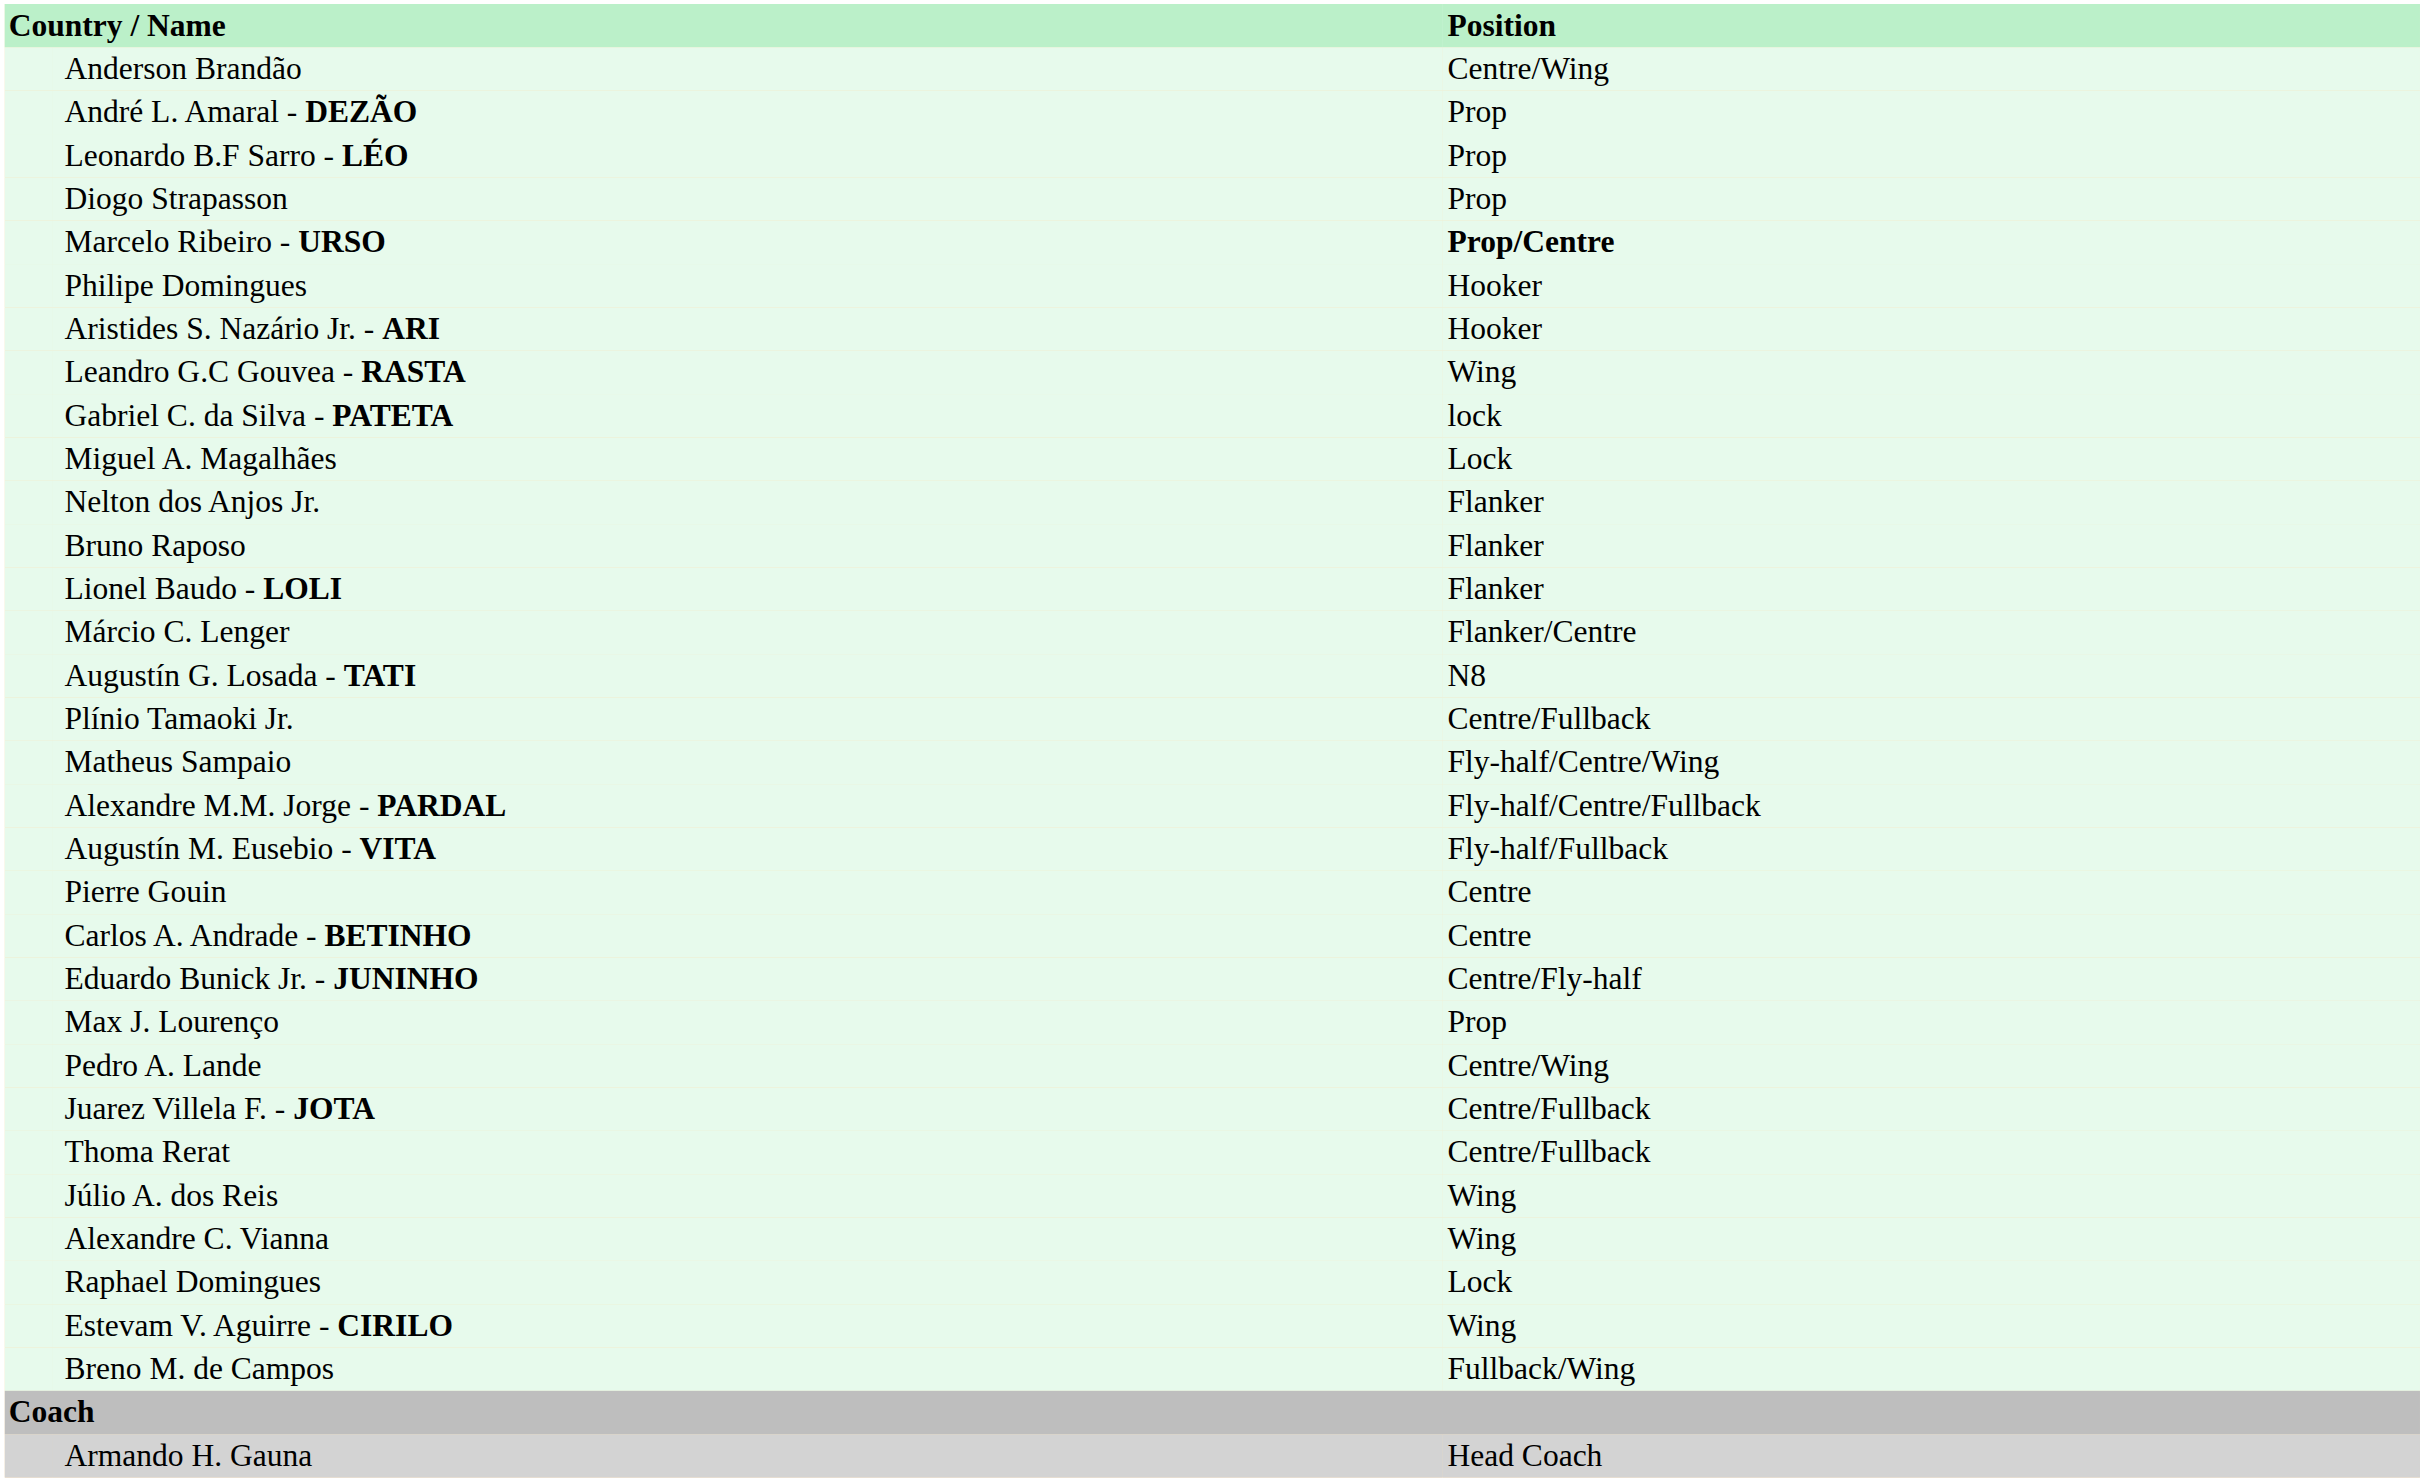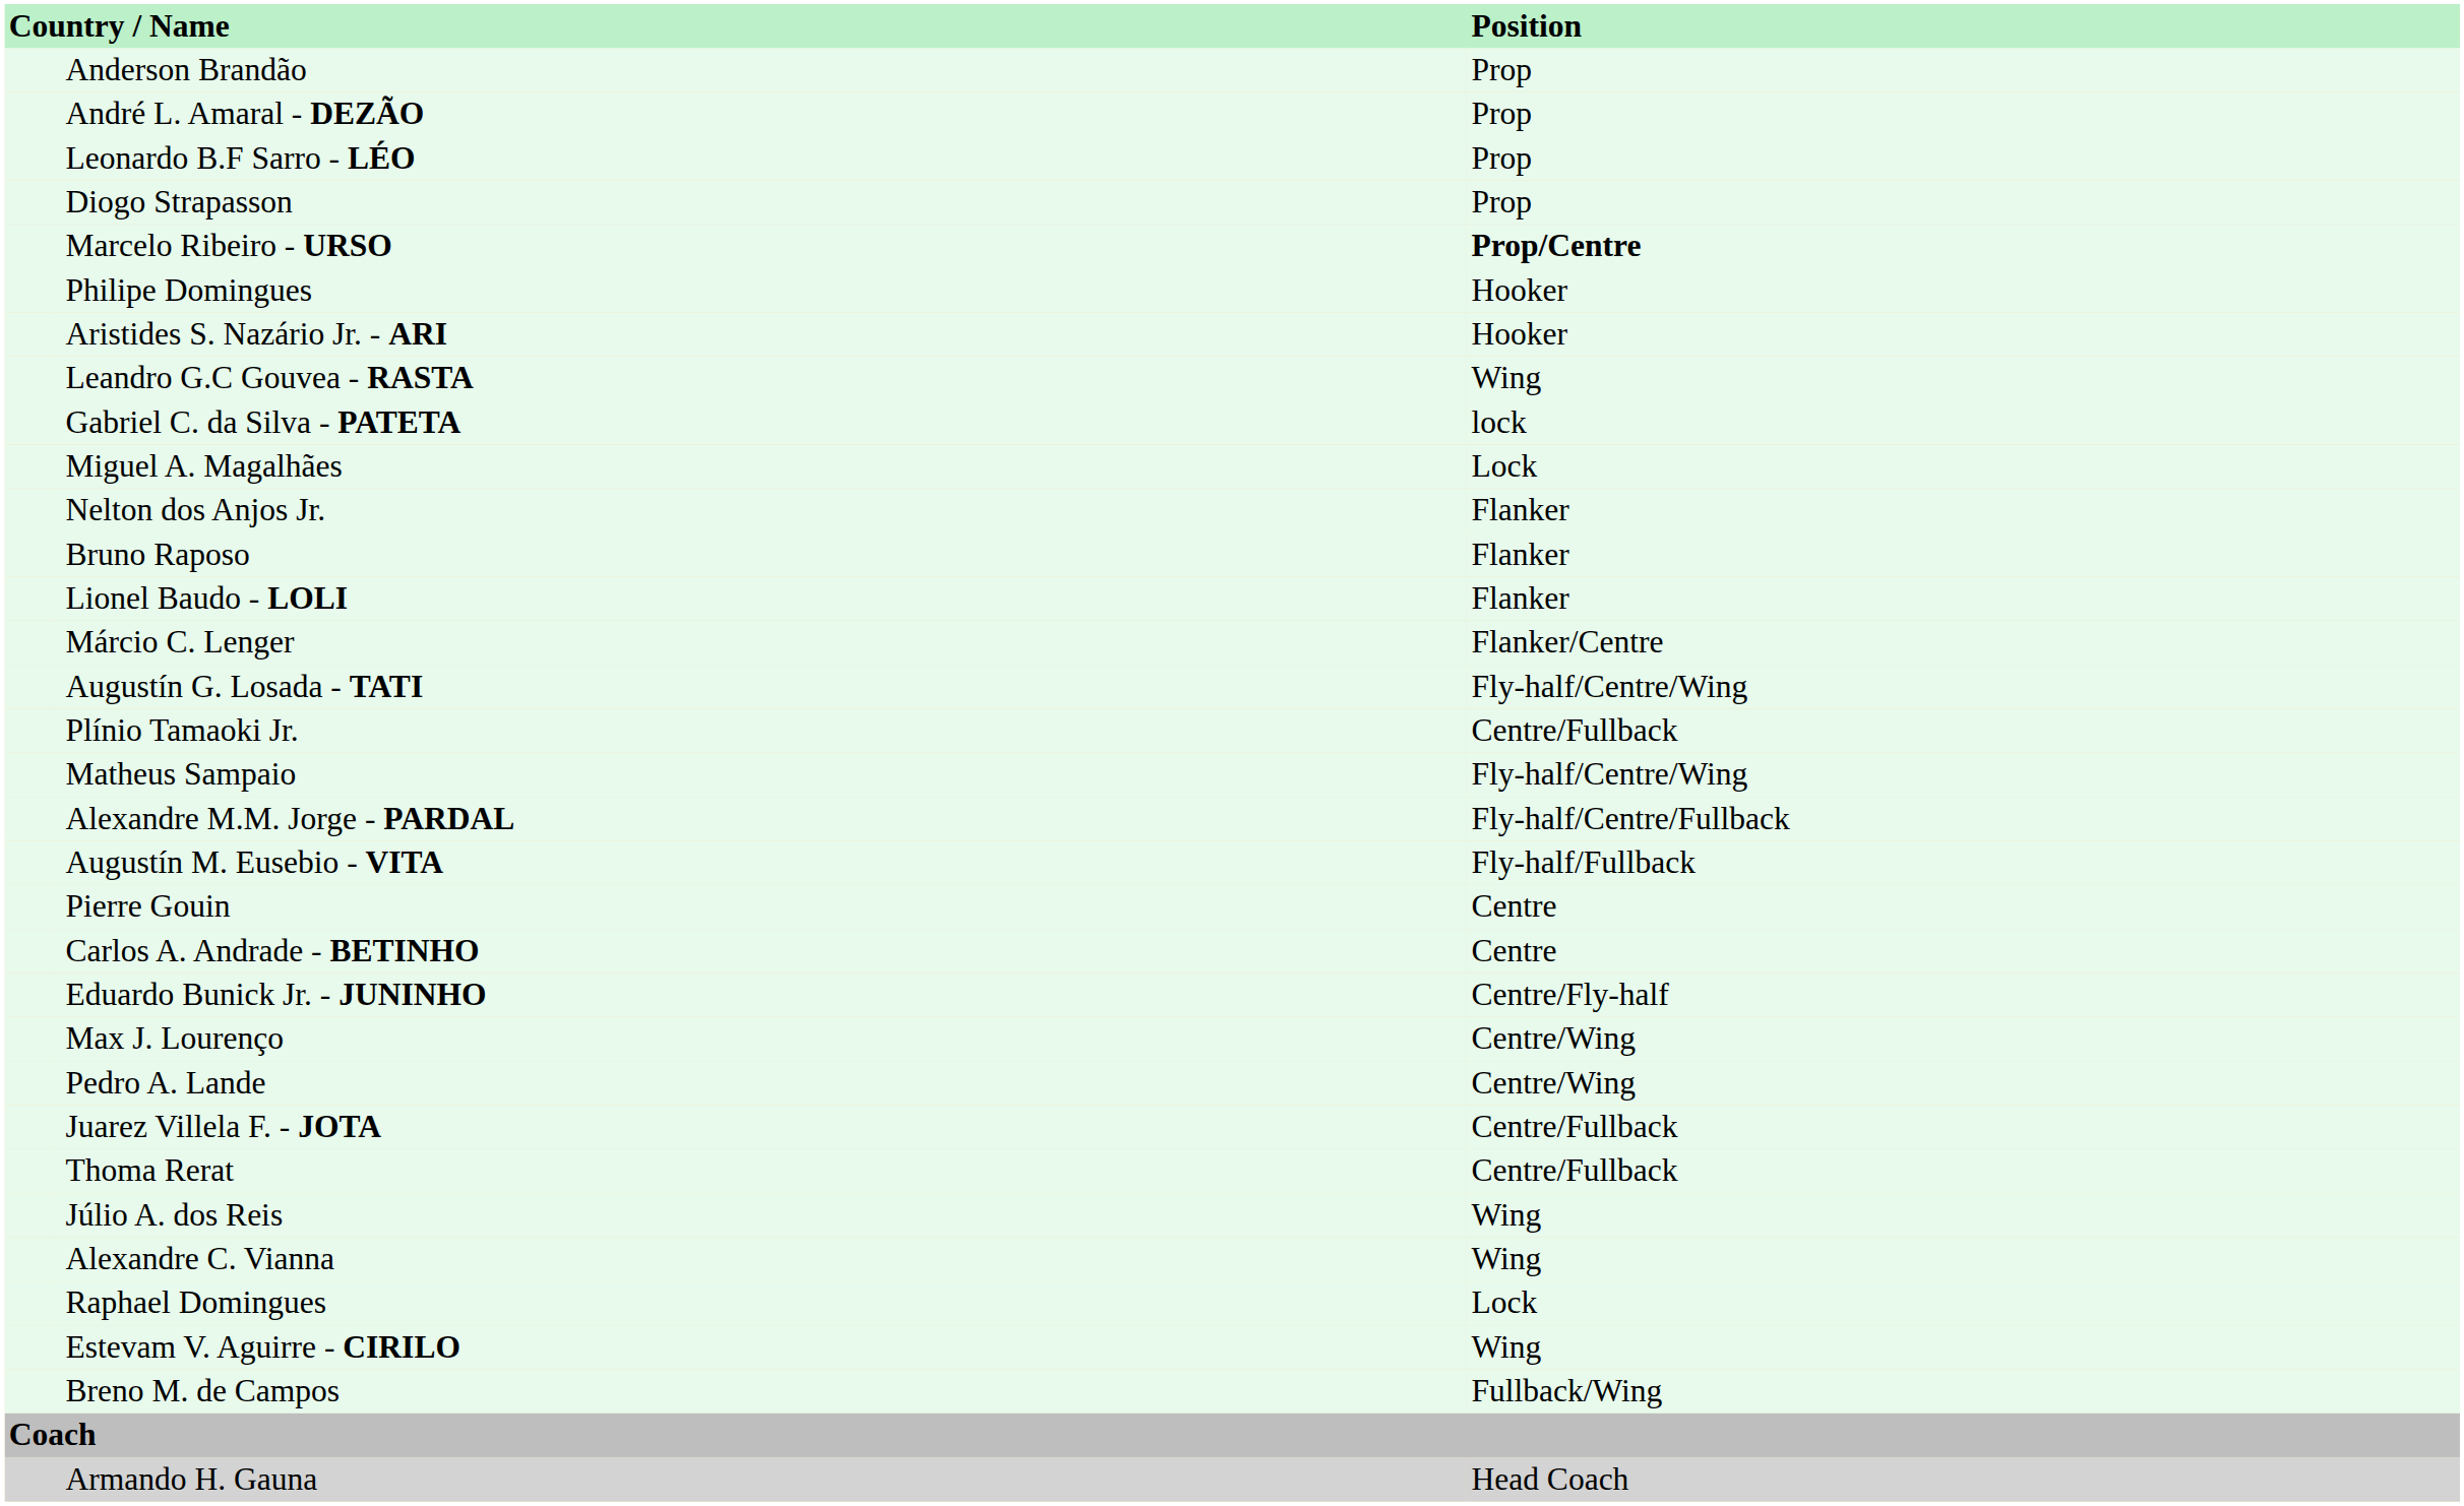Anderson Brandão | Position: Centre/Wing -> Prop
Augustín G. Losada - TATI | Position: N8 -> Fly-half/Centre/Wing
Max J. Lourenço | Position: Prop -> Centre/Wing
